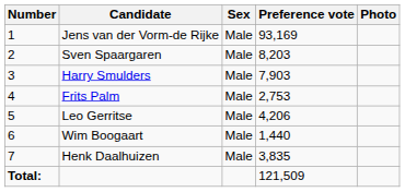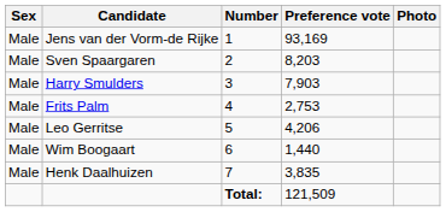columns swapped: Number <-> Sex
